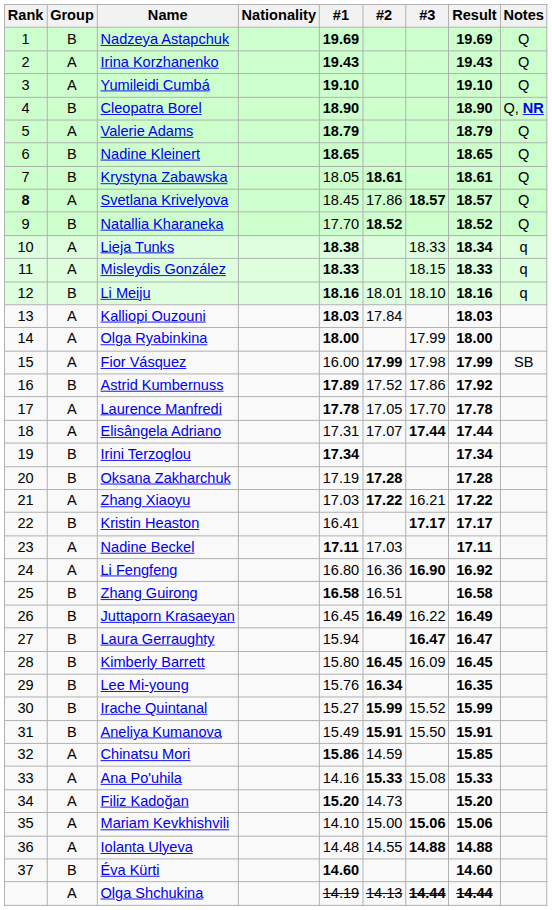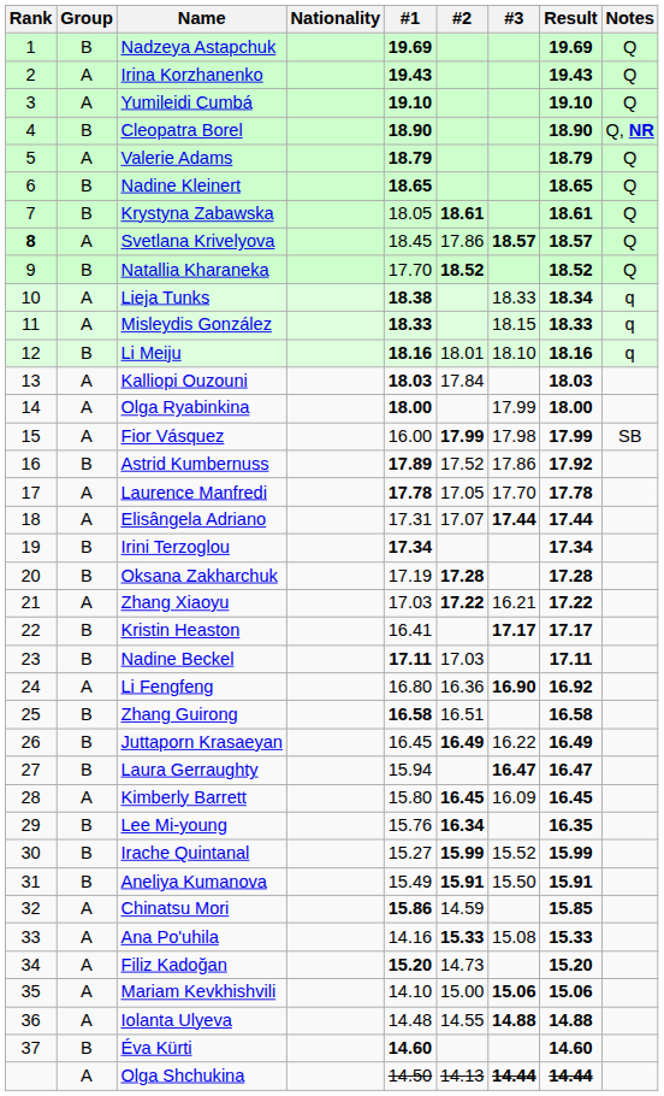Nadine Beckel | Group: A -> B
Kimberly Barrett | Group: B -> A
Olga Shchukina | #1: 14.19 -> 14.50
